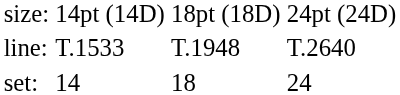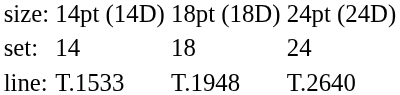rows swapped: set: <-> line:
